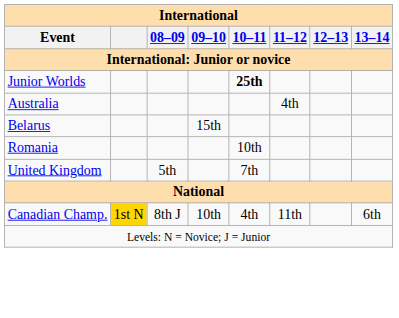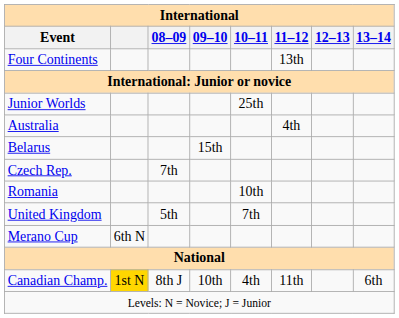+ row: Four Continents | 13th
Junior Worlds | 10–11: bold -> normal
+ row: Czech Rep. | 7th
+ row: Merano Cup | 6th N
